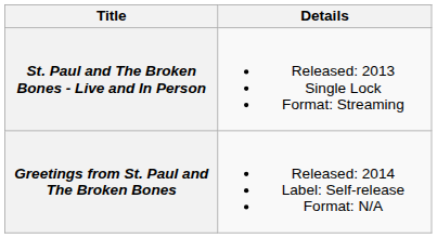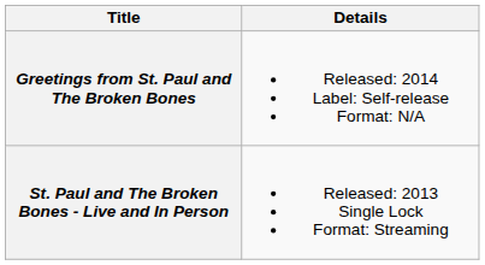rows swapped: St. Paul and The Broken Bones - Live and In Person <-> Greetings from St. Paul and The Broken Bones
